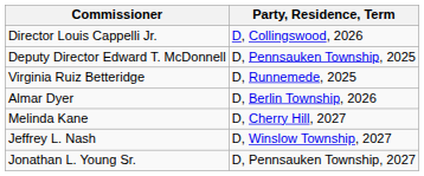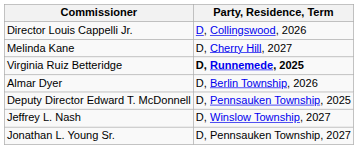rows swapped: Deputy Director Edward T. McDonnell <-> Melinda Kane
Virginia Ruiz Betteridge | Party, Residence, Term: normal -> bold
